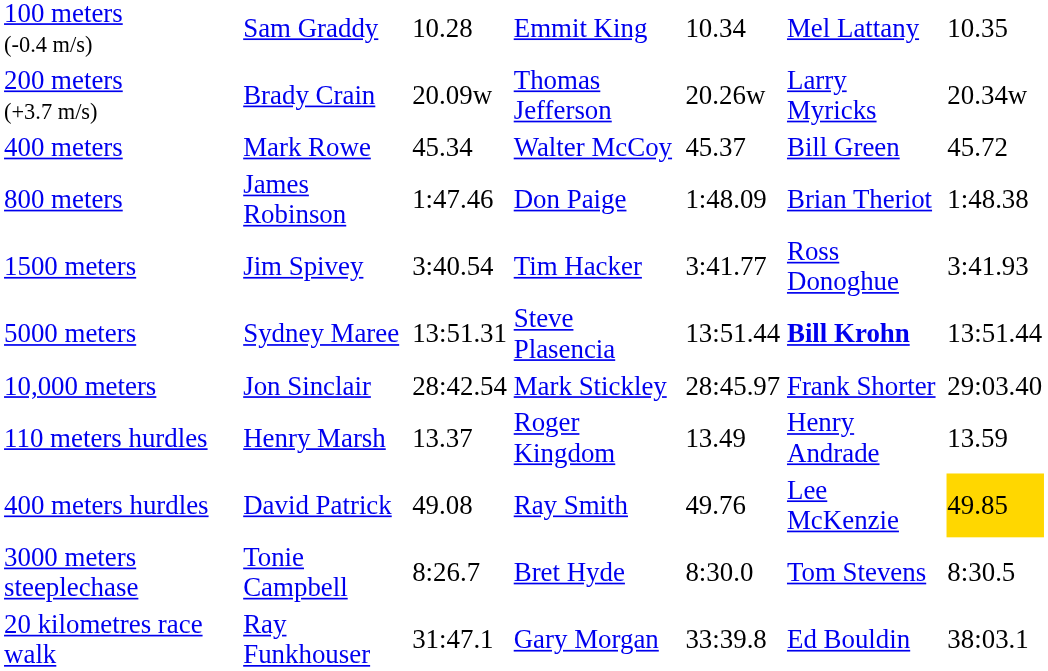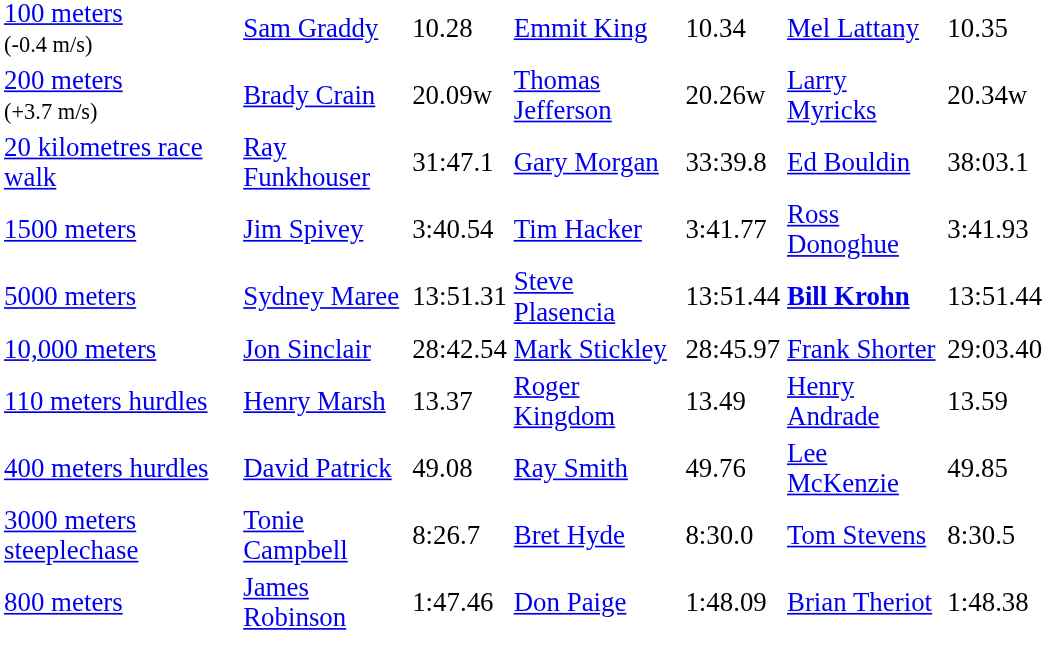- row: 400 meters | Mark Rowe | 45.34 | Walter McCoy | 45.37 | Bill Green | 45.72
rows swapped: 800 meters <-> 20 kilometres race walk
400 meters hurdles | column 7: gold background -> no background
